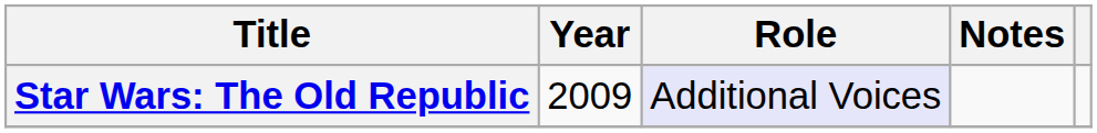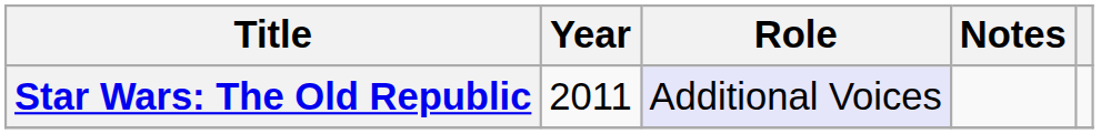Star Wars: The Old Republic | Year: 2009 -> 2011
